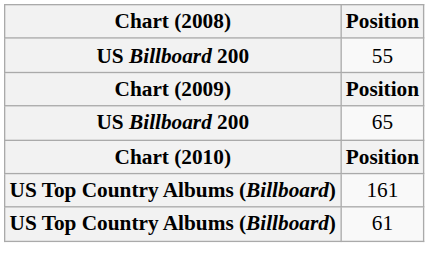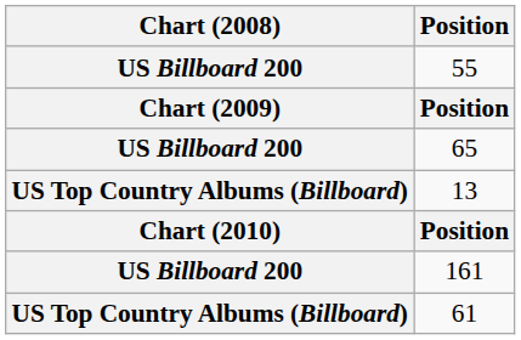+ row: US Top Country Albums (Billboard) | 13
161 | Chart (2008): US Top Country Albums (Billboard) -> US Billboard 200
